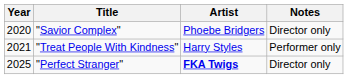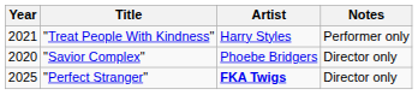rows swapped: "Savior Complex" <-> "Treat People With Kindness"
